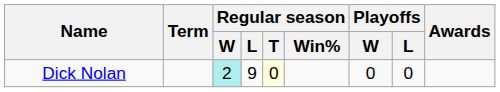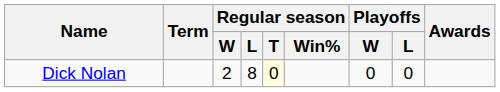Dick Nolan | Regular season / W: paleturquoise background -> no background
Dick Nolan | Regular season / L: 9 -> 8
